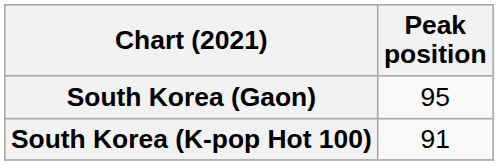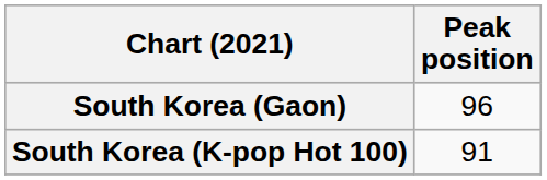South Korea (Gaon) | Peak position: 95 -> 96
